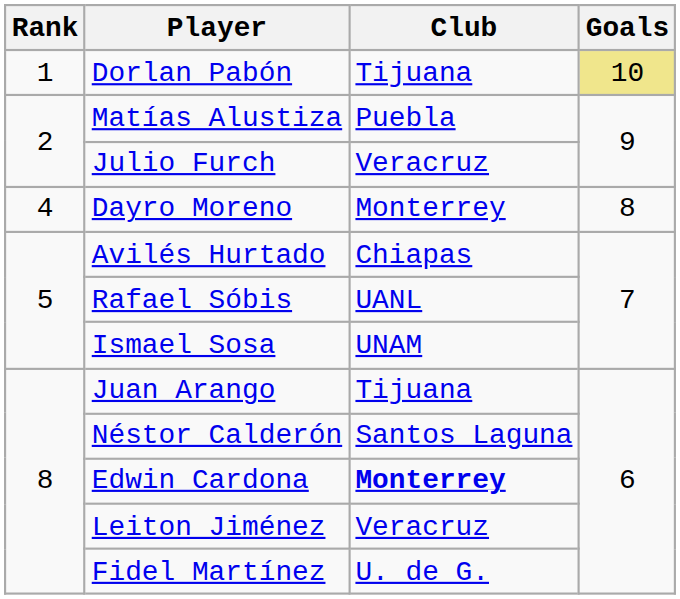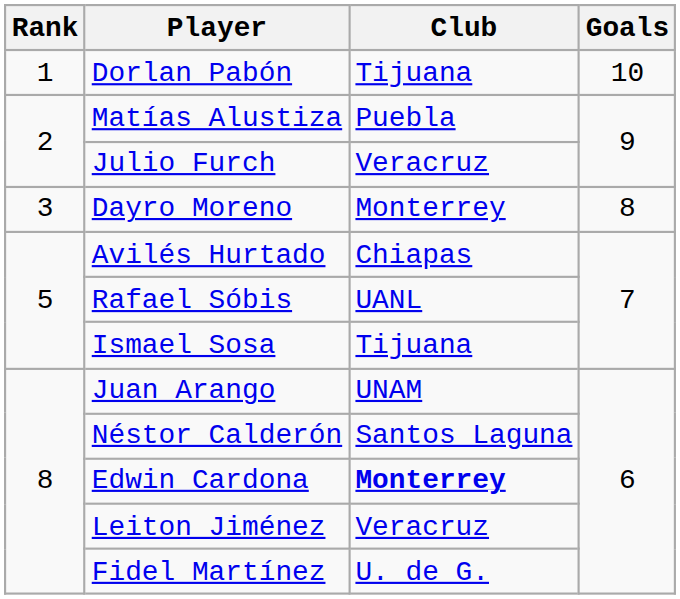Dorlan Pabón | Goals: khaki background -> no background
Dayro Moreno | Rank: 4 -> 3
Ismael Sosa | Club: UNAM -> Tijuana
Juan Arango | Club: Tijuana -> UNAM
